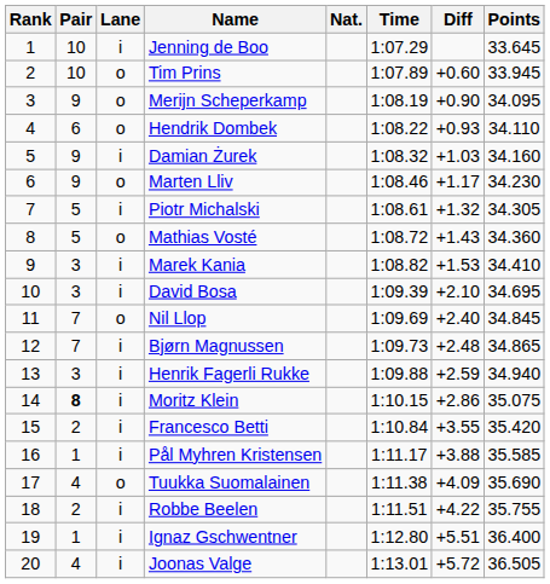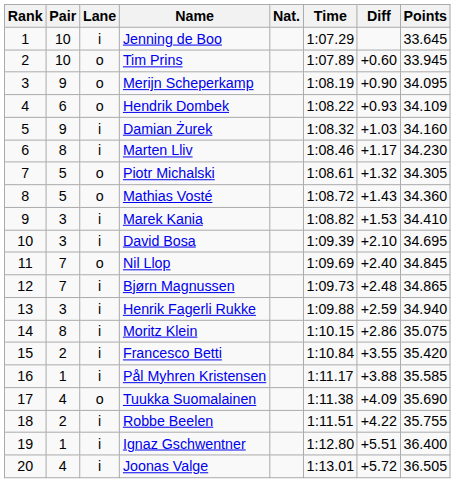Hendrik Dombek | Points: 34.110 -> 34.109
Marten Lliv | Pair: 9 -> 8
Marten Lliv | Lane: o -> i
Piotr Michalski | Lane: i -> o
Moritz Klein | Pair: bold -> normal
